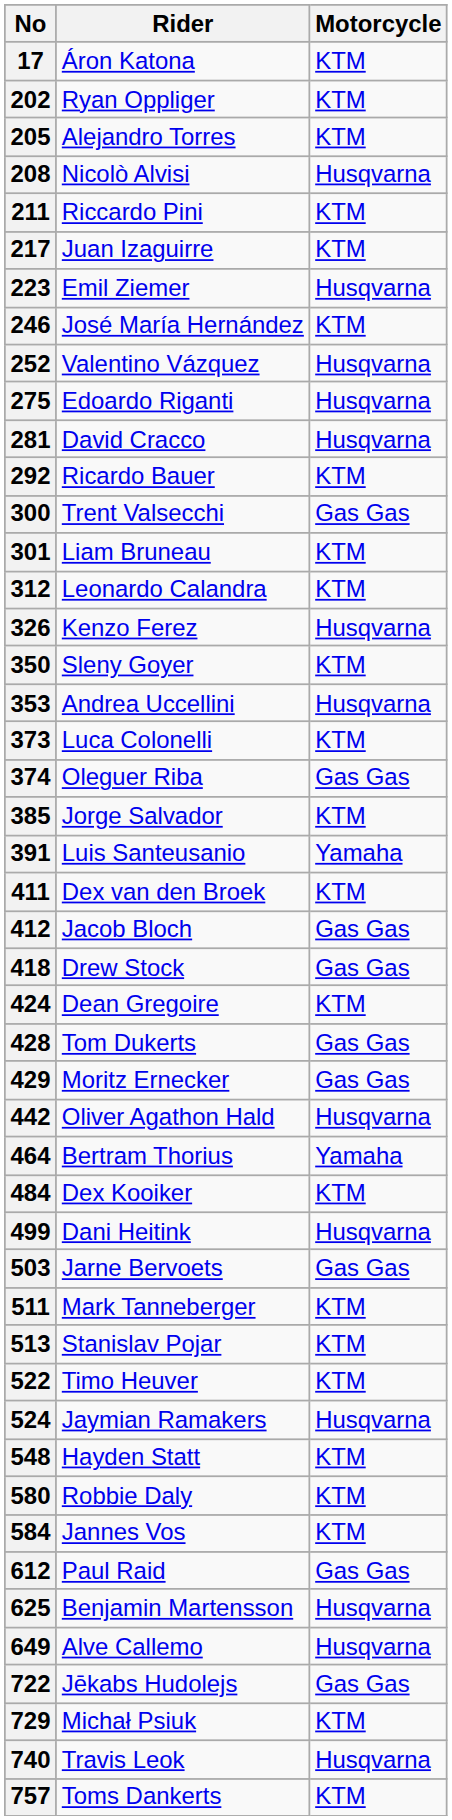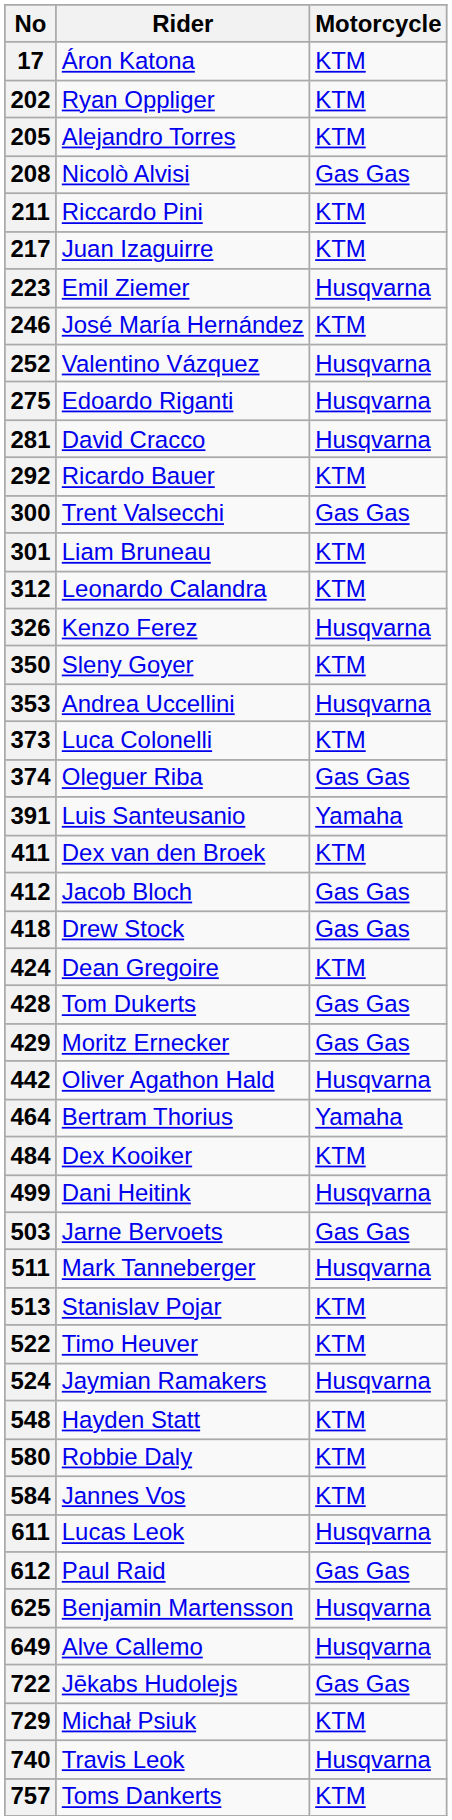208 | Motorcycle: Husqvarna -> Gas Gas
- row: 385 | Jorge Salvador | KTM
511 | Motorcycle: KTM -> Husqvarna
+ row: 611 | Lucas Leok | Husqvarna
